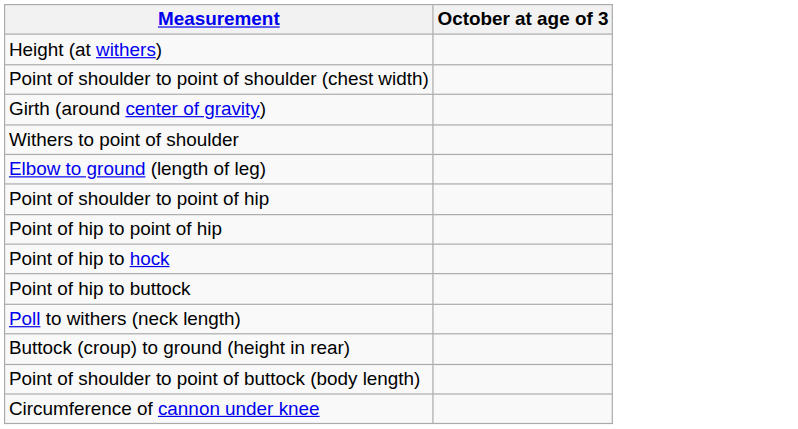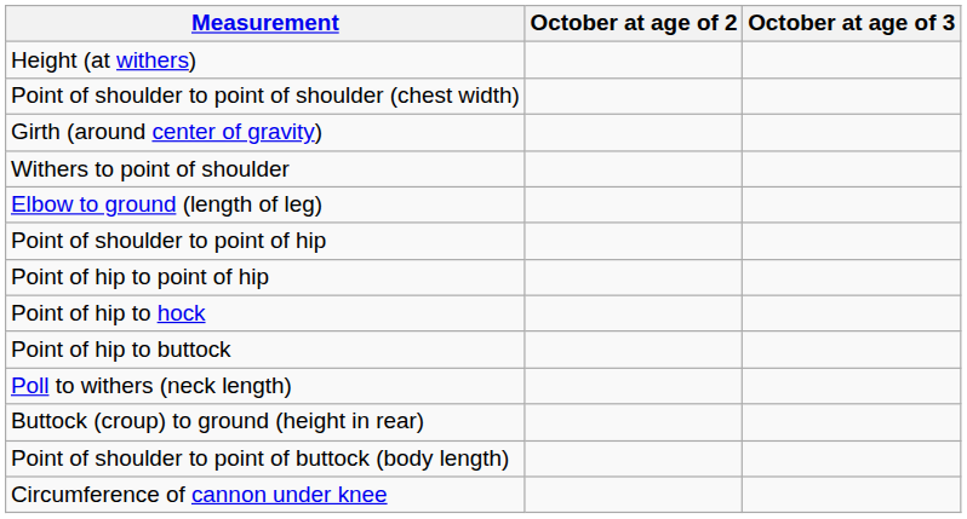+ column: October at age of 2
